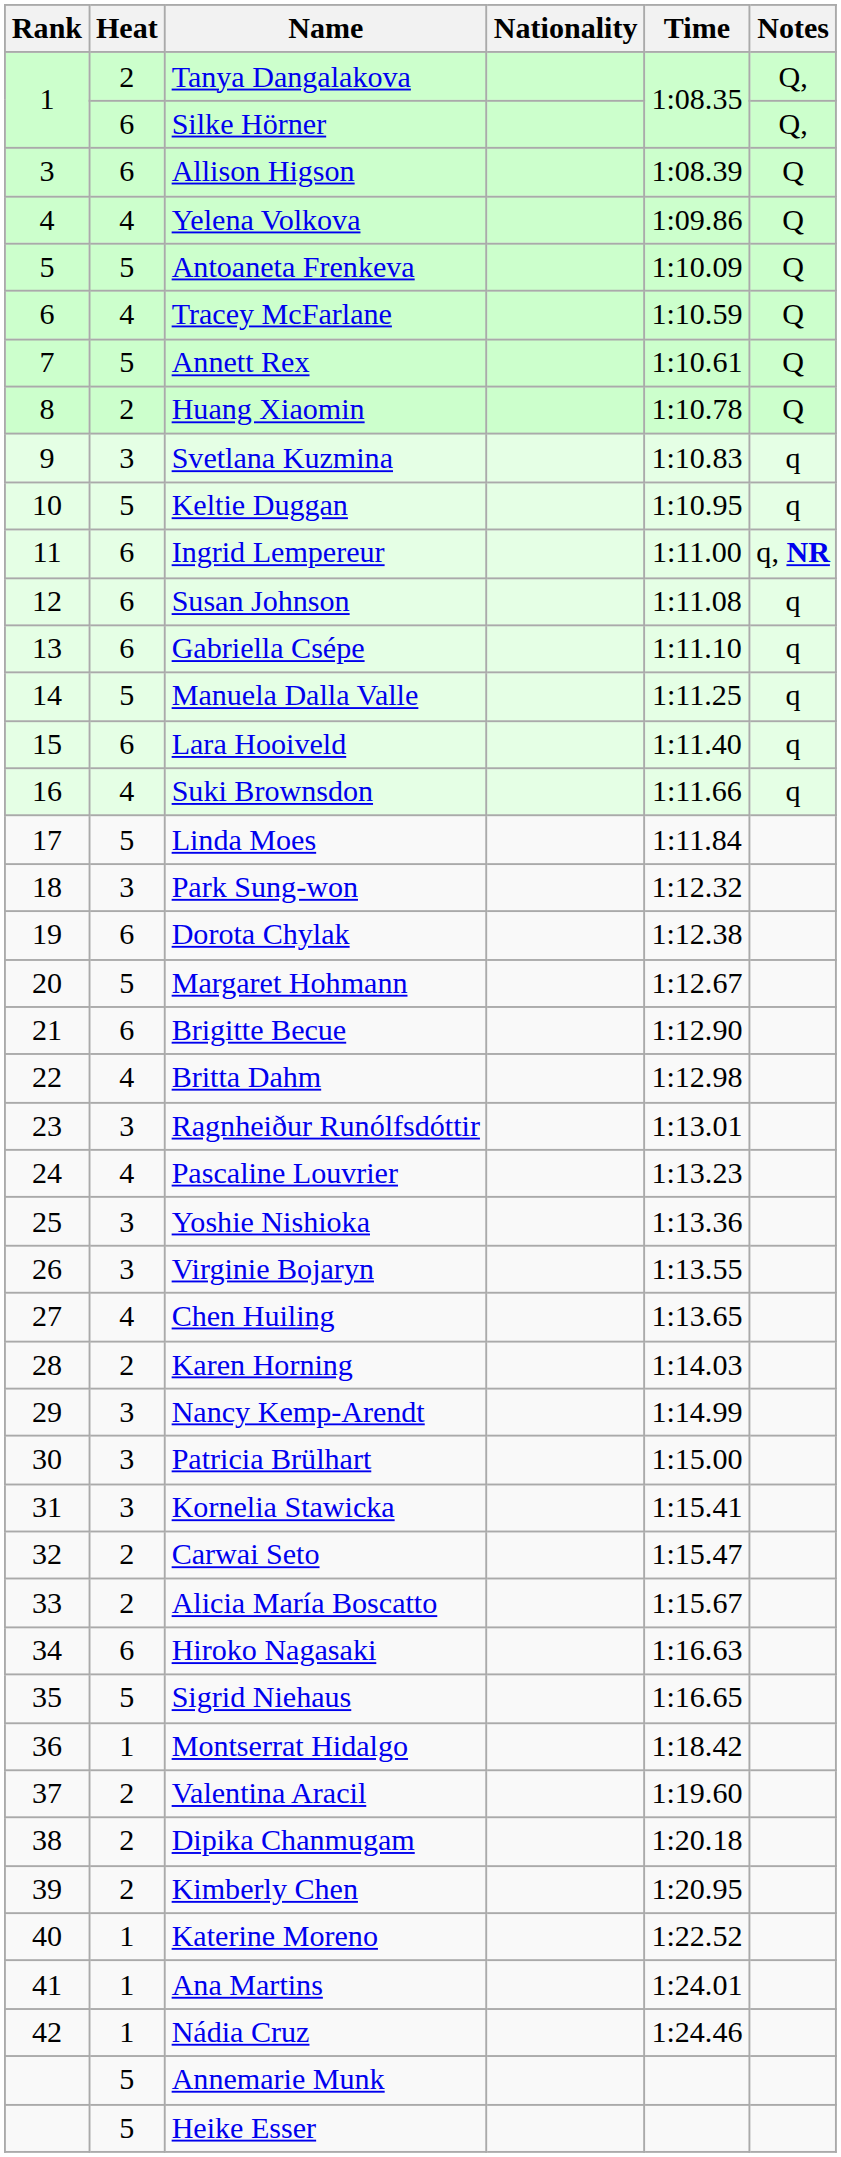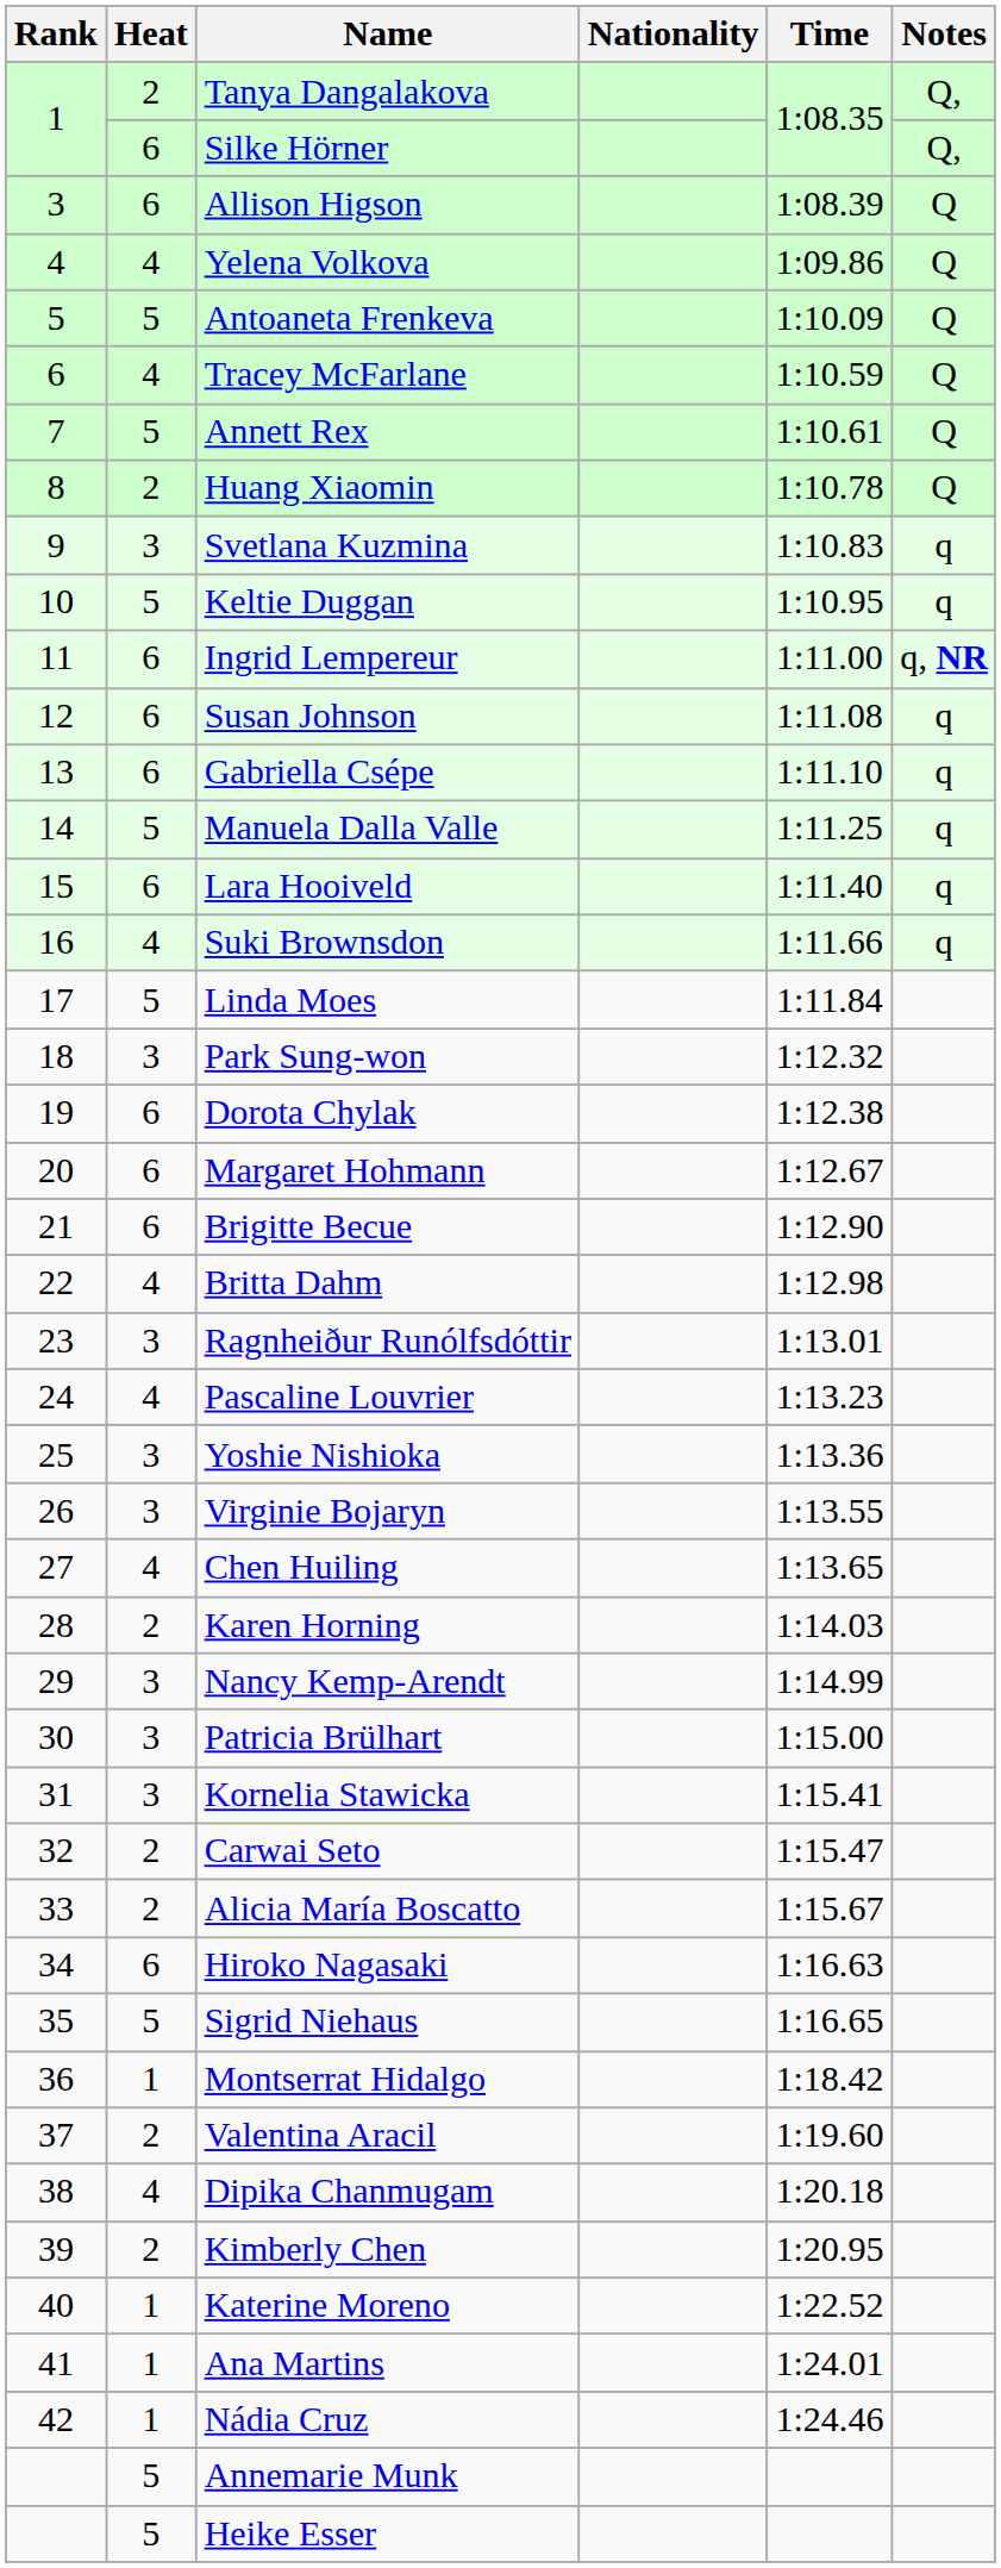Margaret Hohmann | Heat: 5 -> 6
Dipika Chanmugam | Heat: 2 -> 4
